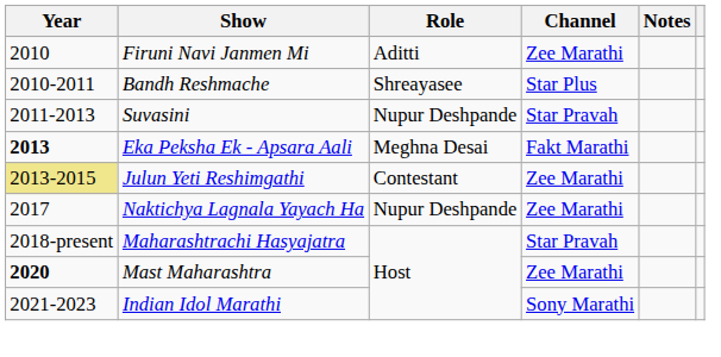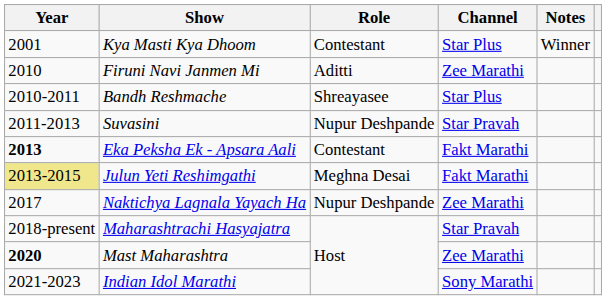+ row: 2001 | Kya Masti Kya Dhoom | Contestant | Star Plus | Winner
Eka Peksha Ek - Apsara Aali | Role: Meghna Desai -> Contestant
Julun Yeti Reshimgathi | Role: Contestant -> Meghna Desai
Julun Yeti Reshimgathi | Channel: Zee Marathi -> Fakt Marathi
